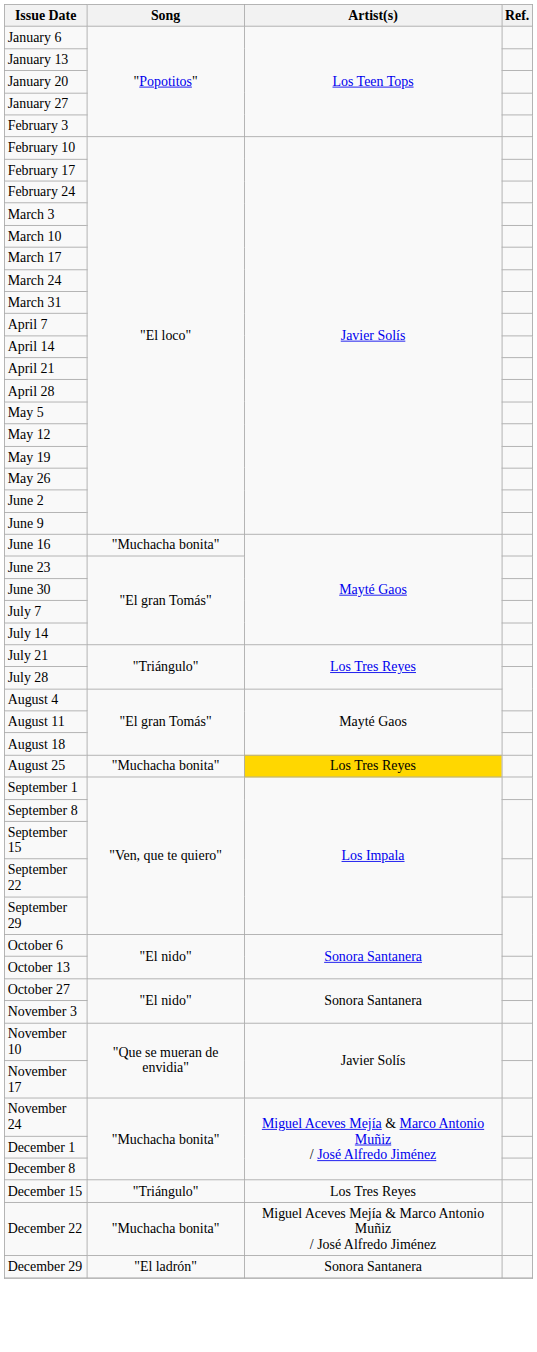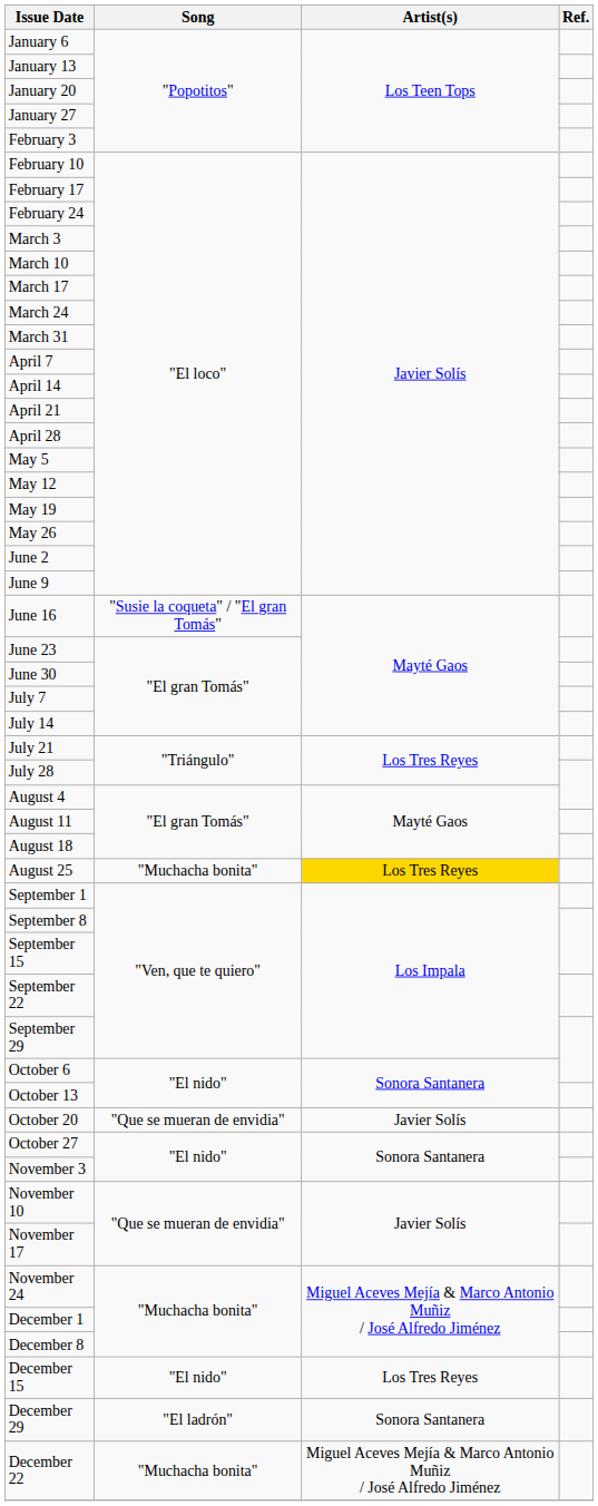June 16 | Song: "Muchacha bonita" -> "Susie la coqueta" / "El gran Tomás"
+ row: October 20 | "Que se mueran de envidia" | Javier Solís
December 15 | Song: "Triángulo" -> "El nido"
rows swapped: December 22 <-> December 29
